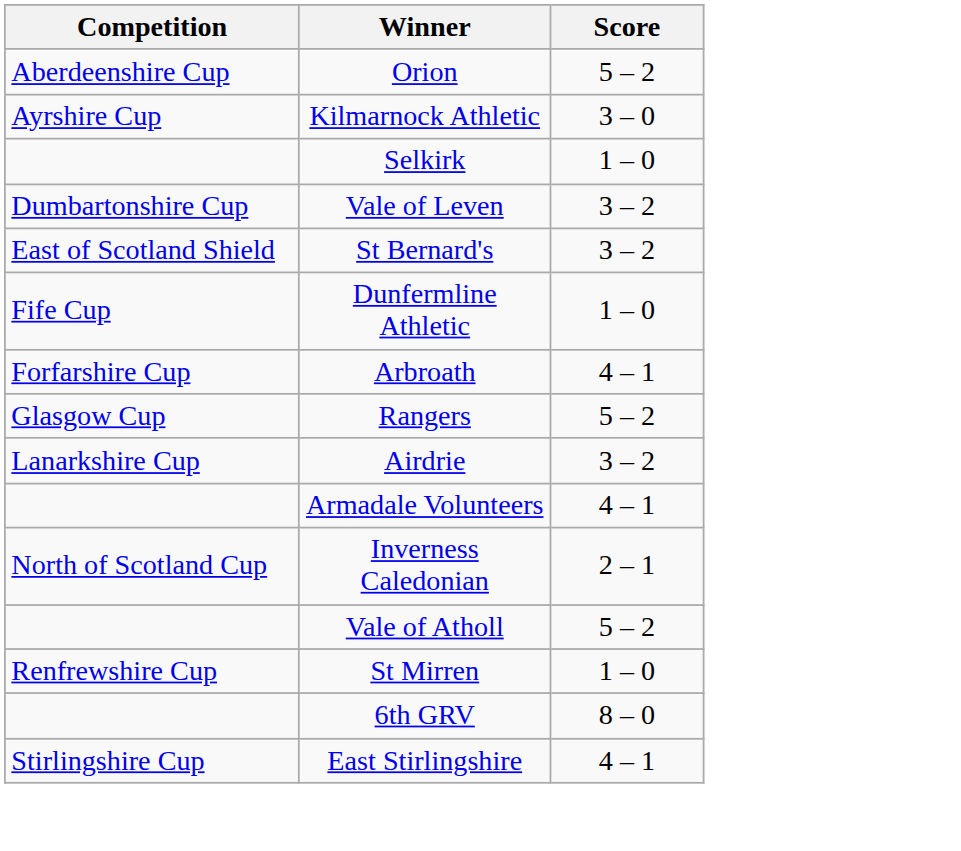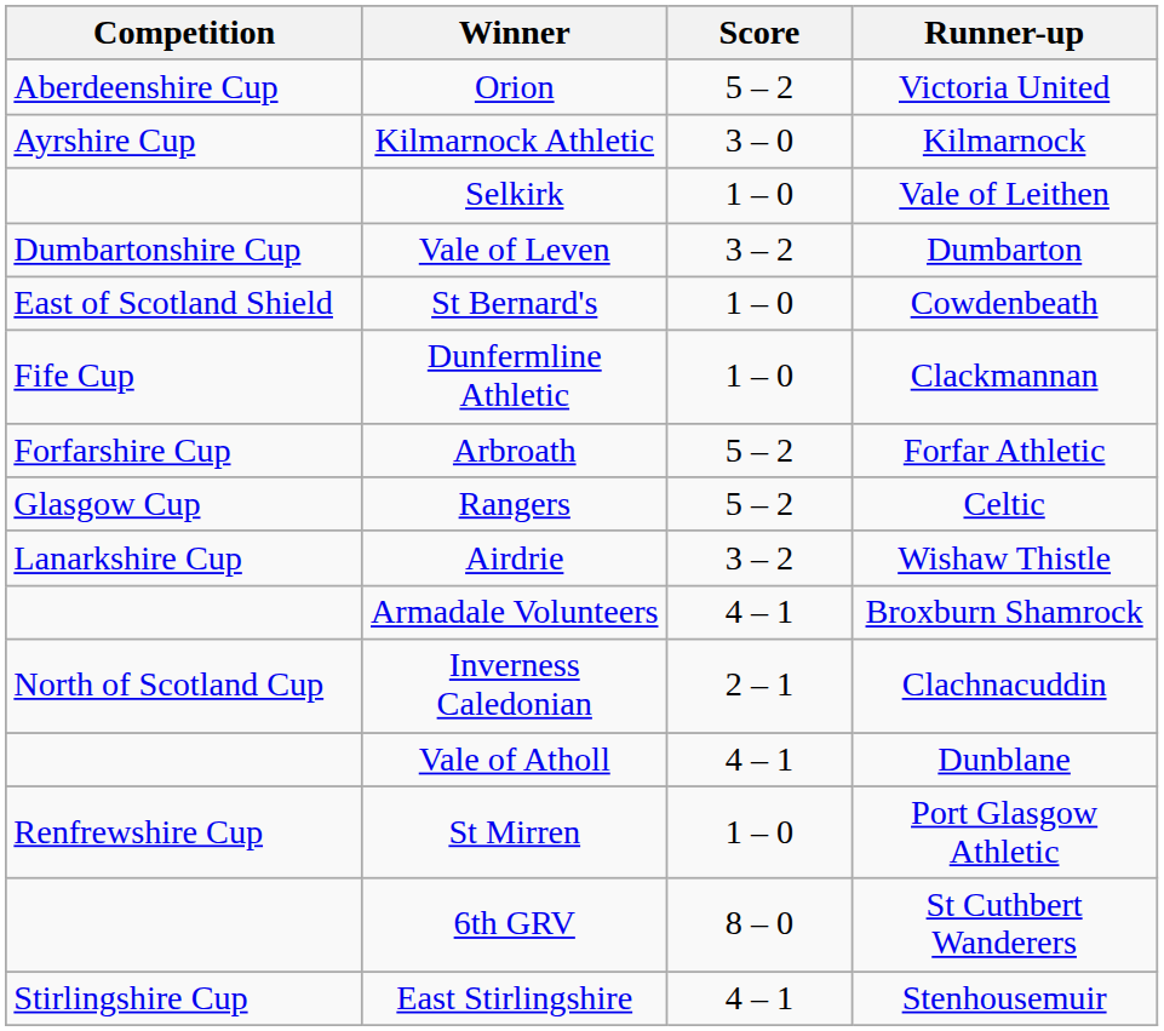+ column: Runner-up | Victoria United | Kilmarnock | Vale of Leithen | Dumbarton | Cowdenbeath | Clackmannan | Forfar Athletic | Celtic | Wishaw Thistle | Broxburn Shamrock | Clachnacuddin | Dunblane | Port Glasgow Athletic | St Cuthbert Wanderers | Stenhousemuir
St Bernard's | Score: 3 – 2 -> 1 – 0
Arbroath | Score: 4 – 1 -> 5 – 2
Vale of Atholl | Score: 5 – 2 -> 4 – 1
